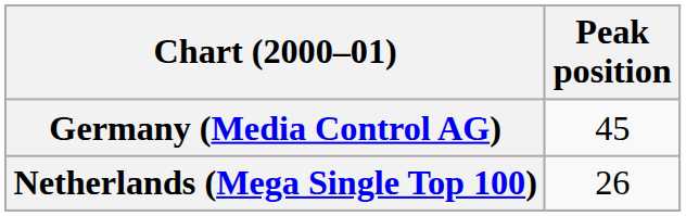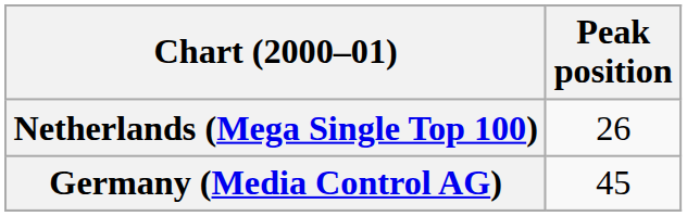rows swapped: Germany (Media Control AG) <-> Netherlands (Mega Single Top 100)
